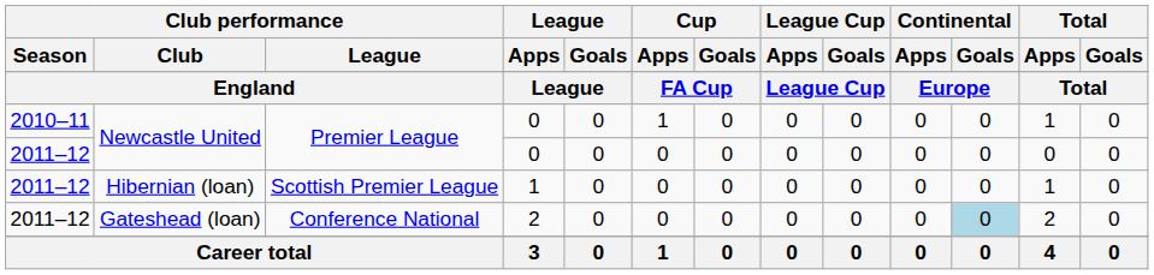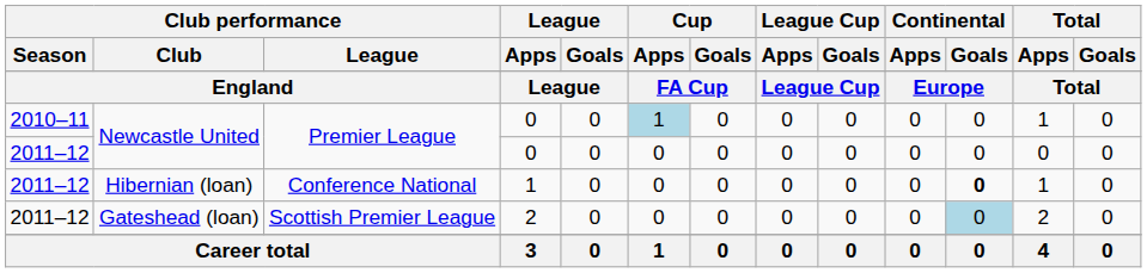2010–11 / Newcastle United | Cup / Apps: no background -> lightblue background
Hibernian (loan) | Club performance / League: Scottish Premier League -> Conference National
Hibernian (loan) | Continental / Goals: normal -> bold
Gateshead (loan) | Club performance / League: Conference National -> Scottish Premier League
